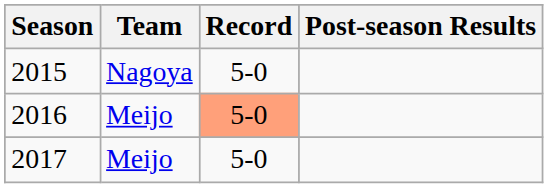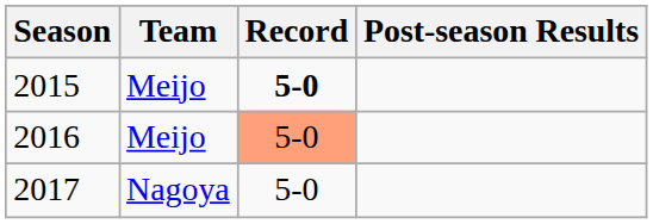2015 | Team: Nagoya -> Meijo
2015 | Record: normal -> bold
2017 | Team: Meijo -> Nagoya
